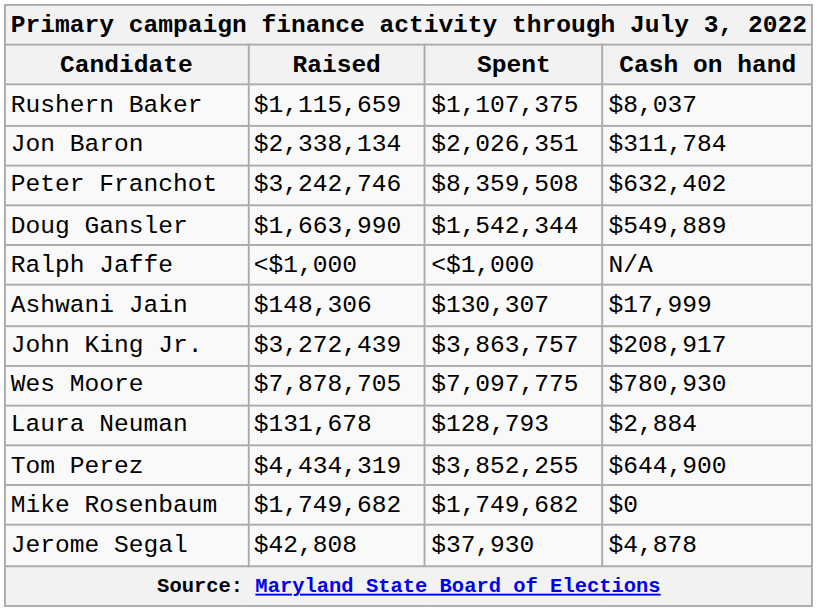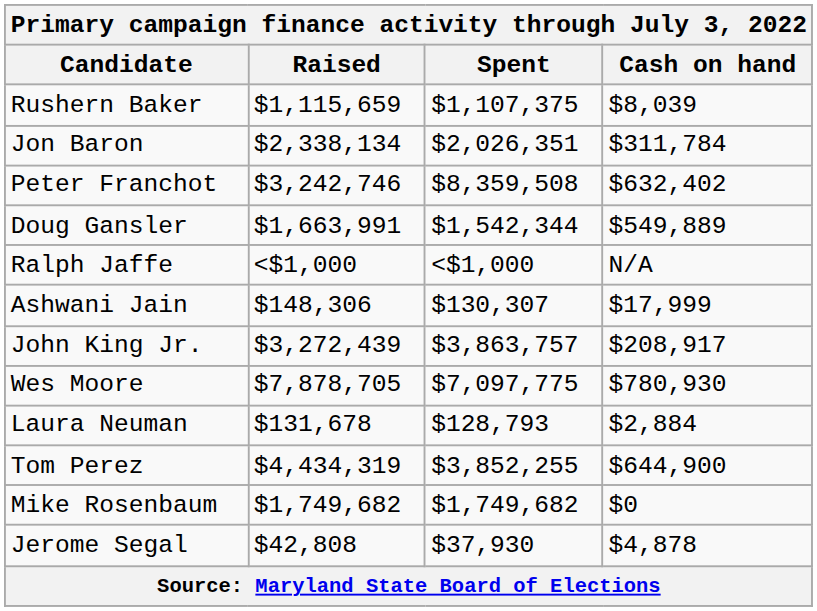Rushern Baker | Cash on hand: $8,037 -> $8,039
Doug Gansler | Raised: $1,663,990 -> $1,663,991
